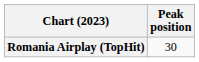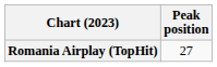Romania Airplay (TopHit) | Peak position: 30 -> 27
